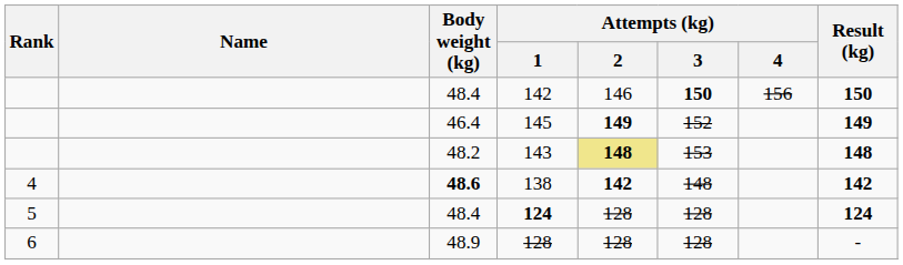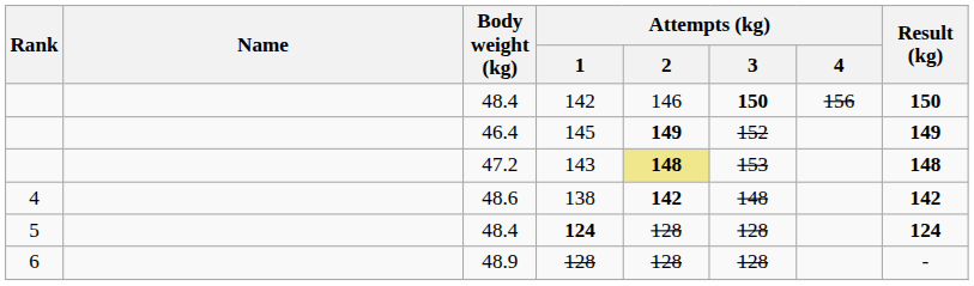143 | Body weight (kg): 48.2 -> 47.2
138 | Body weight (kg): bold -> normal
